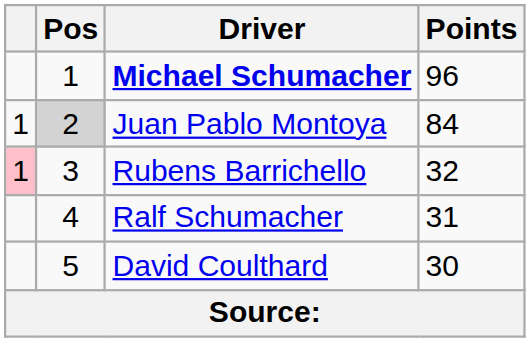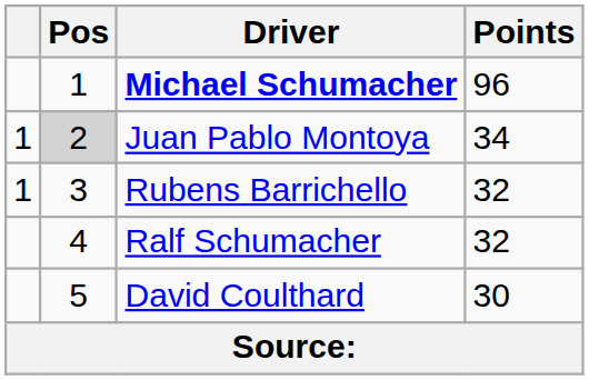Juan Pablo Montoya | Points: 84 -> 34
Rubens Barrichello | column 1: pink background -> no background
Ralf Schumacher | Points: 31 -> 32
